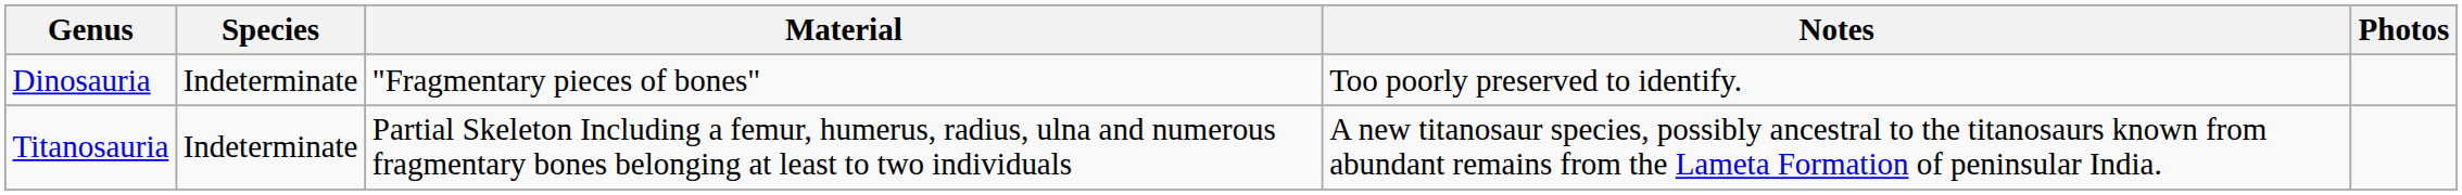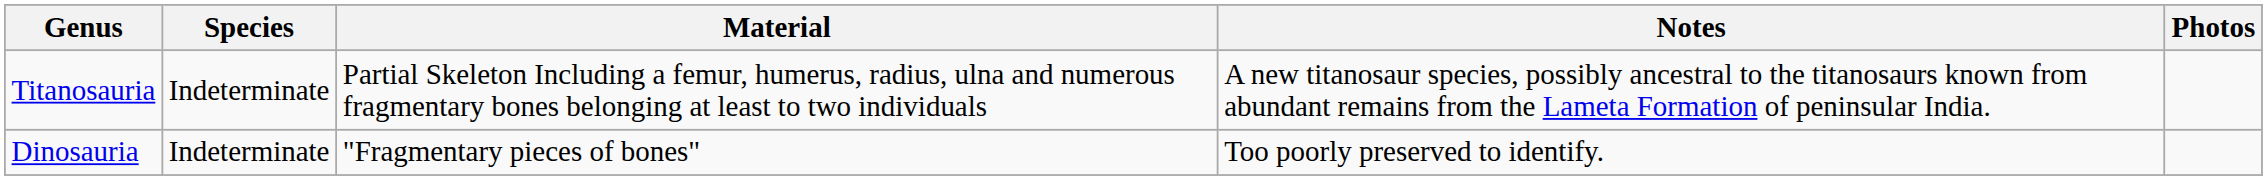rows swapped: Titanosauria <-> Dinosauria
